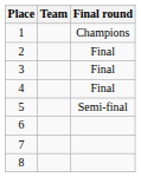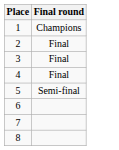- column: Team
